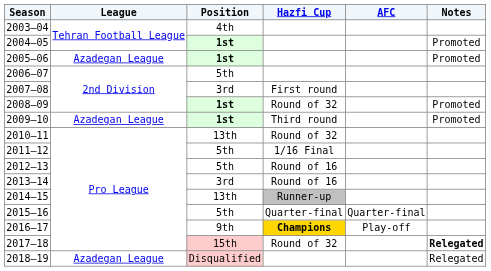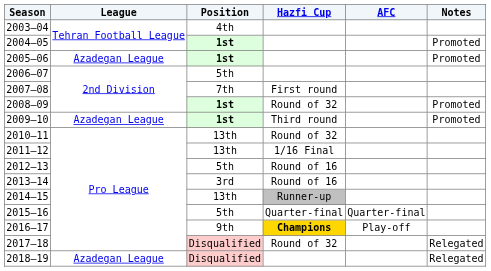2007–08 | Position: 3rd -> 7th
2011–12 | Position: 5th -> 13th
2017–18 | Position: 15th -> Disqualified
2017–18 | Notes: bold -> normal
